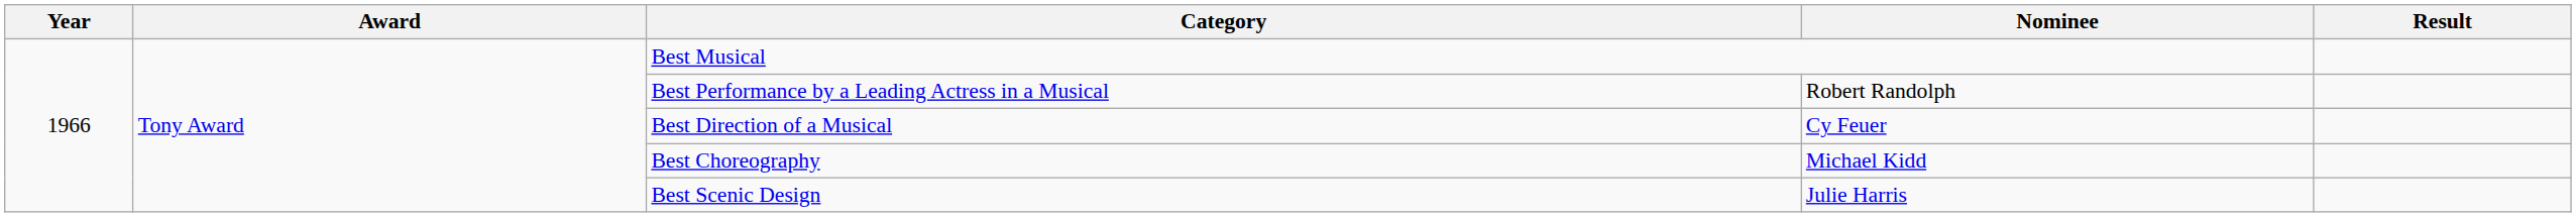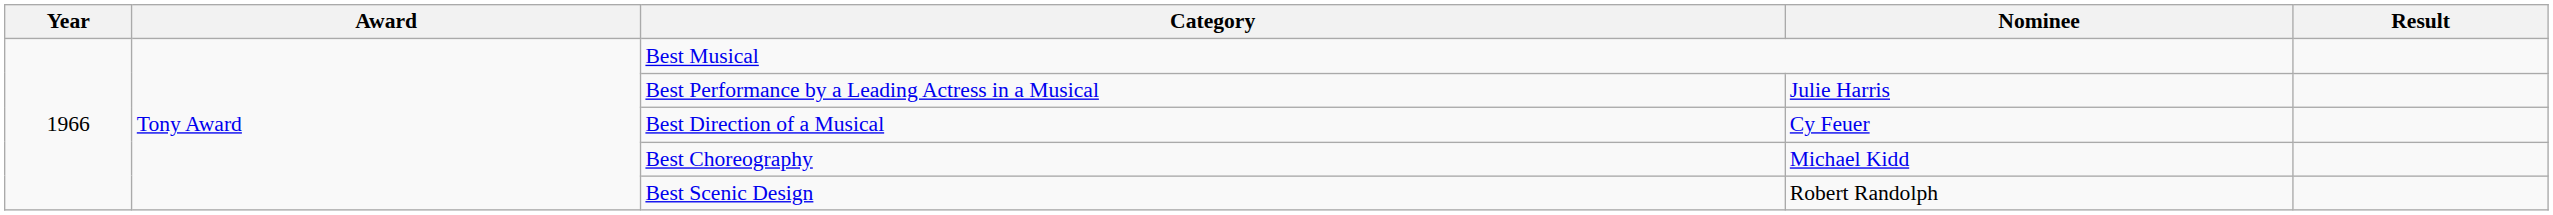Best Performance by a Leading Actress in a Musical | Nominee: Robert Randolph -> Julie Harris
Best Scenic Design | Nominee: Julie Harris -> Robert Randolph
